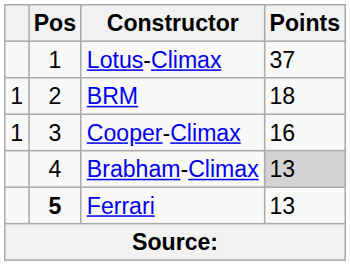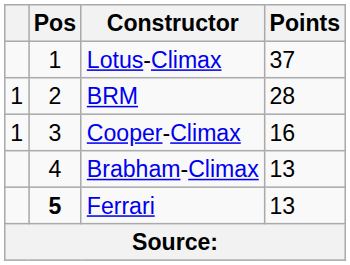BRM | Points: 18 -> 28
Brabham-Climax | Points: lightgrey background -> no background
